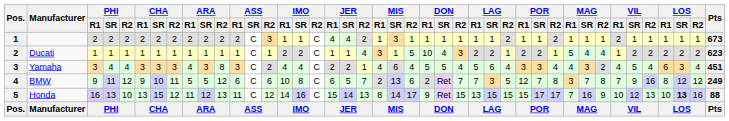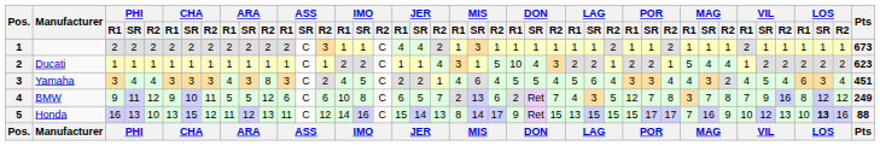Yamaha | IMO / SR: 4 -> 5
BMW | LAG / R1: 7 -> 4
